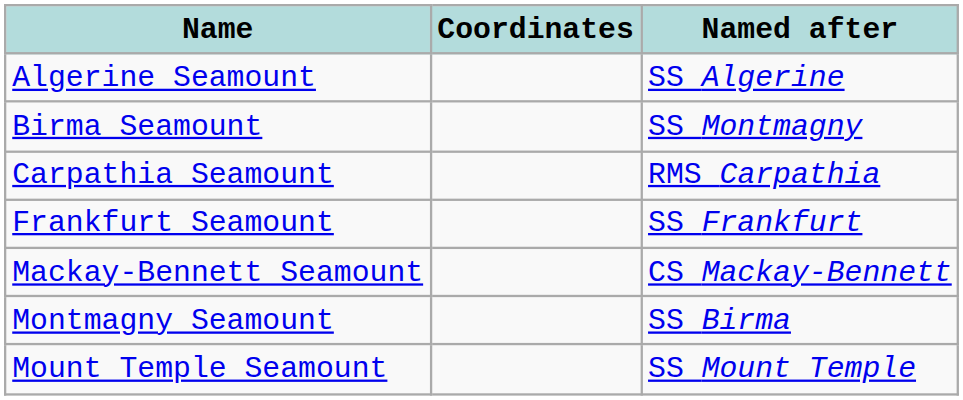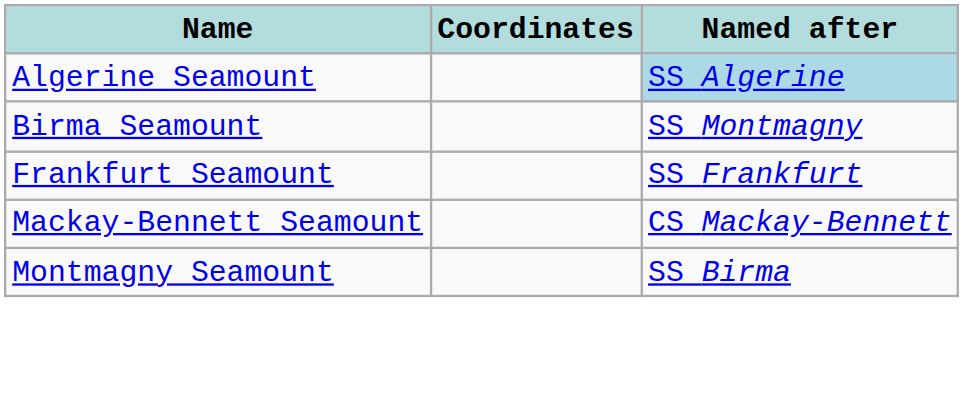Algerine Seamount | Named after: no background -> lightblue background
- row: Carpathia Seamount | RMS Carpathia
- row: Mount Temple Seamount | SS Mount Temple
